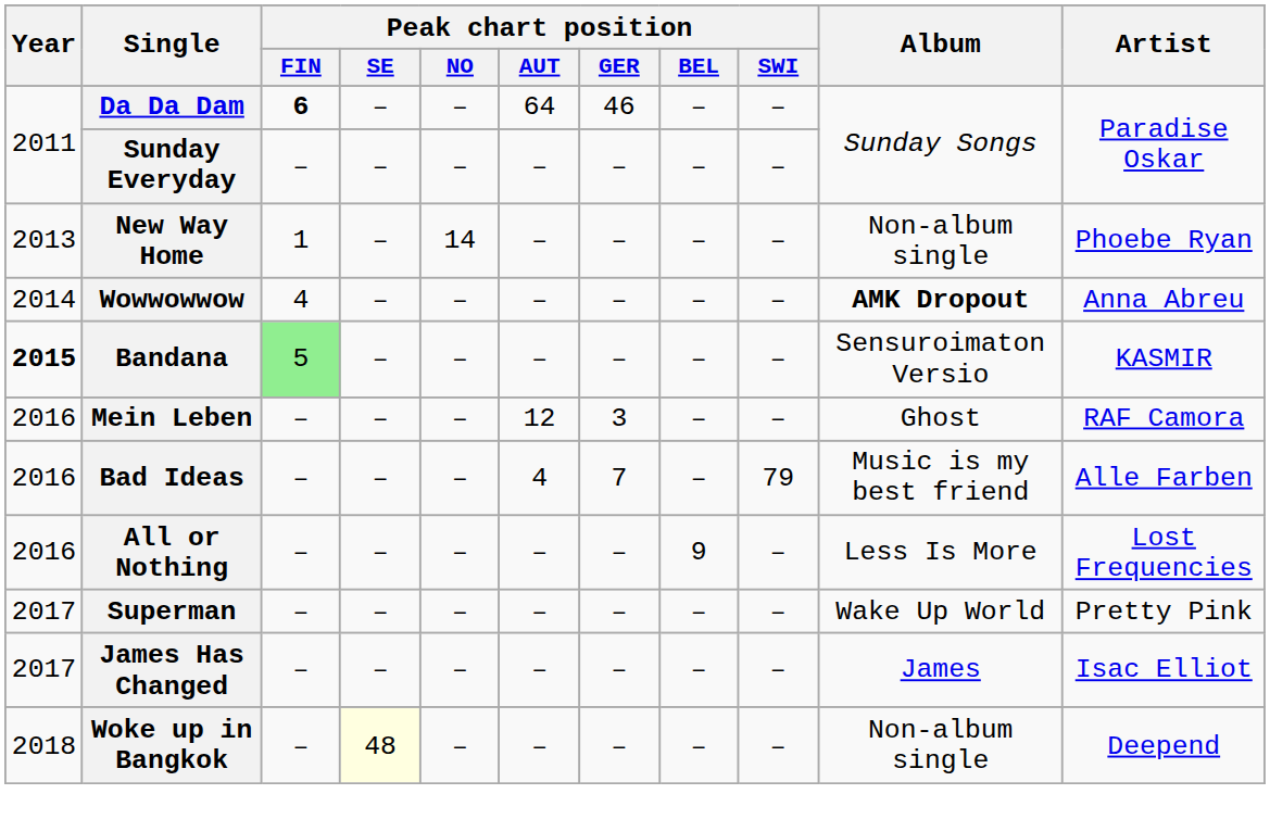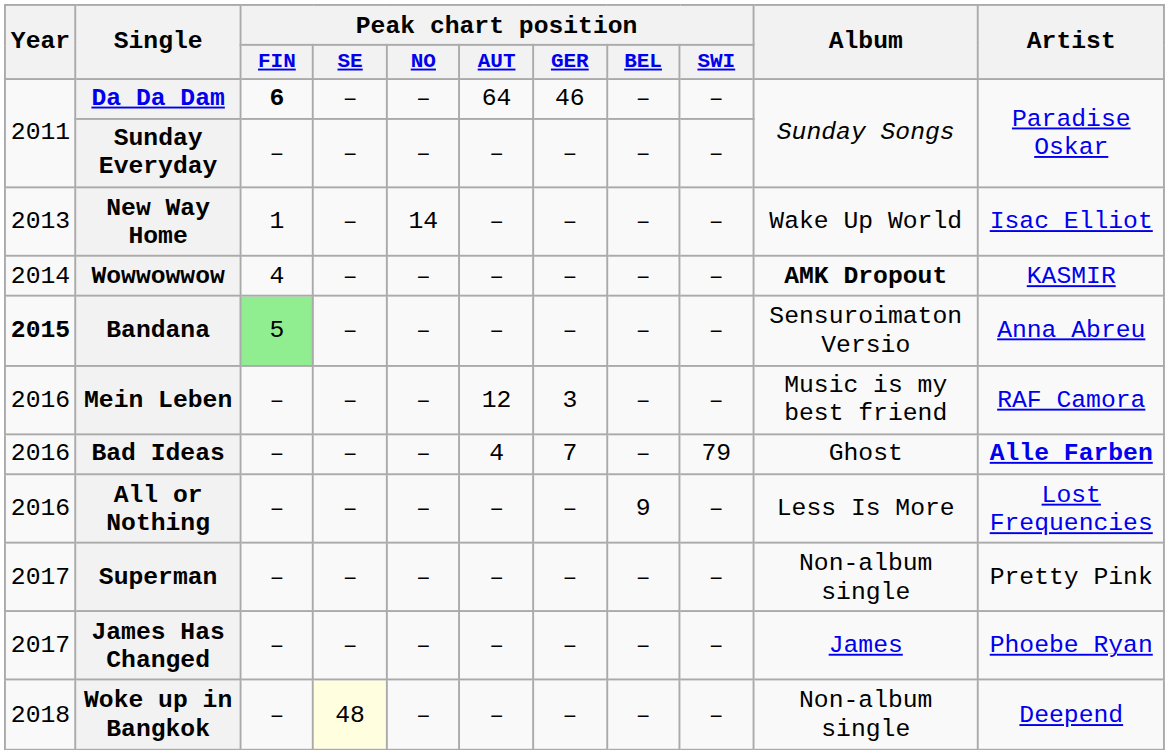New Way Home | Album: Non-album single -> Wake Up World
New Way Home | Artist: Phoebe Ryan -> Isac Elliot
Wowwowwow | Artist: Anna Abreu -> KASMIR
Bandana | Artist: KASMIR -> Anna Abreu
Mein Leben | Album: Ghost -> Music is my best friend
Bad Ideas | Album: Music is my best friend -> Ghost
Bad Ideas | Artist: normal -> bold
Superman | Album: Wake Up World -> Non-album single
James Has Changed | Artist: Isac Elliot -> Phoebe Ryan
